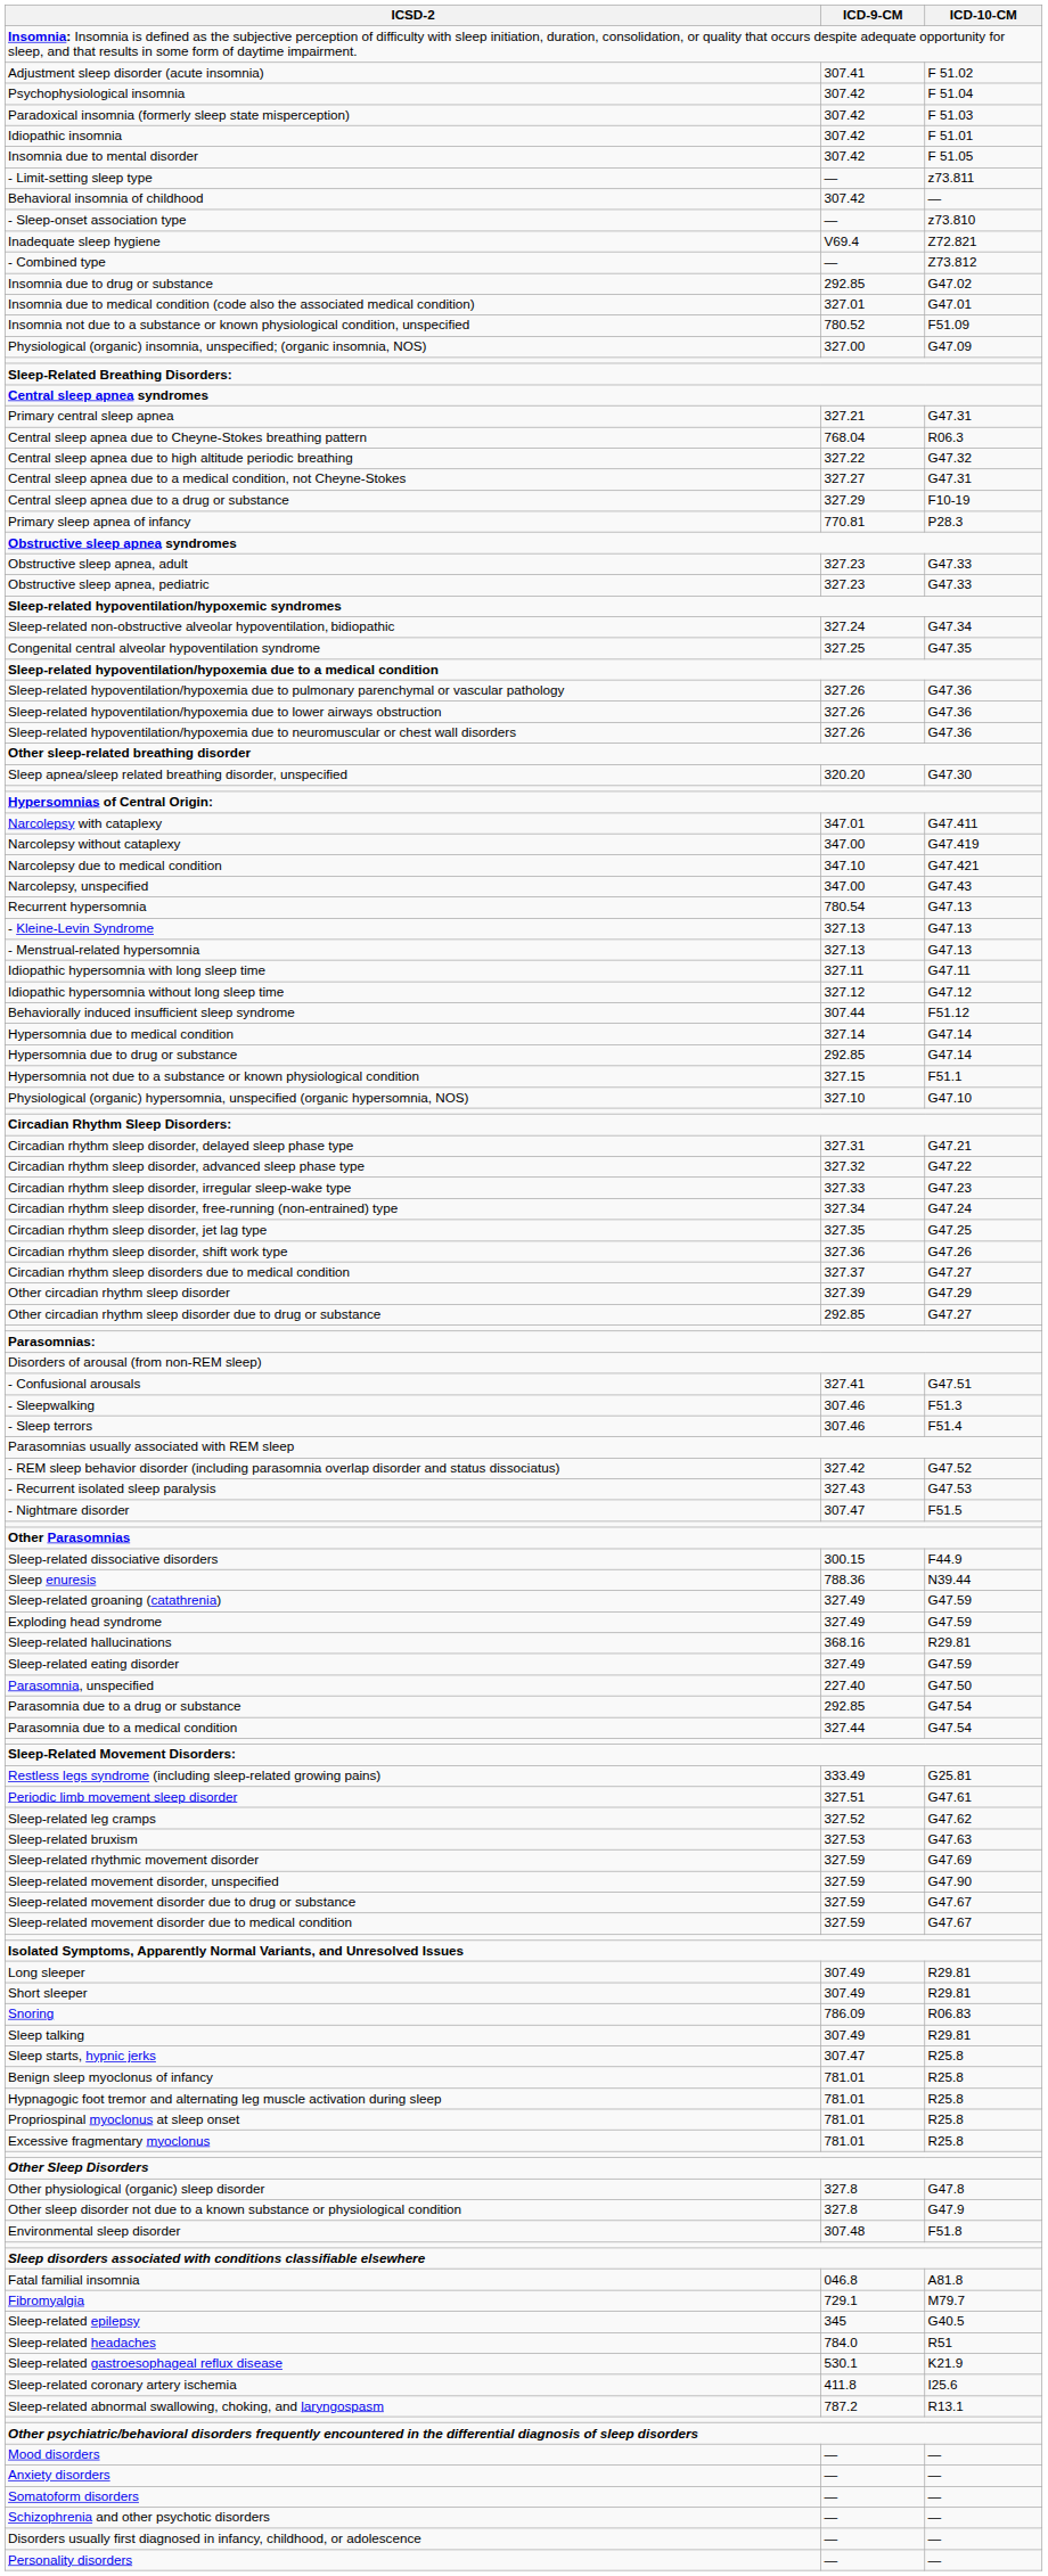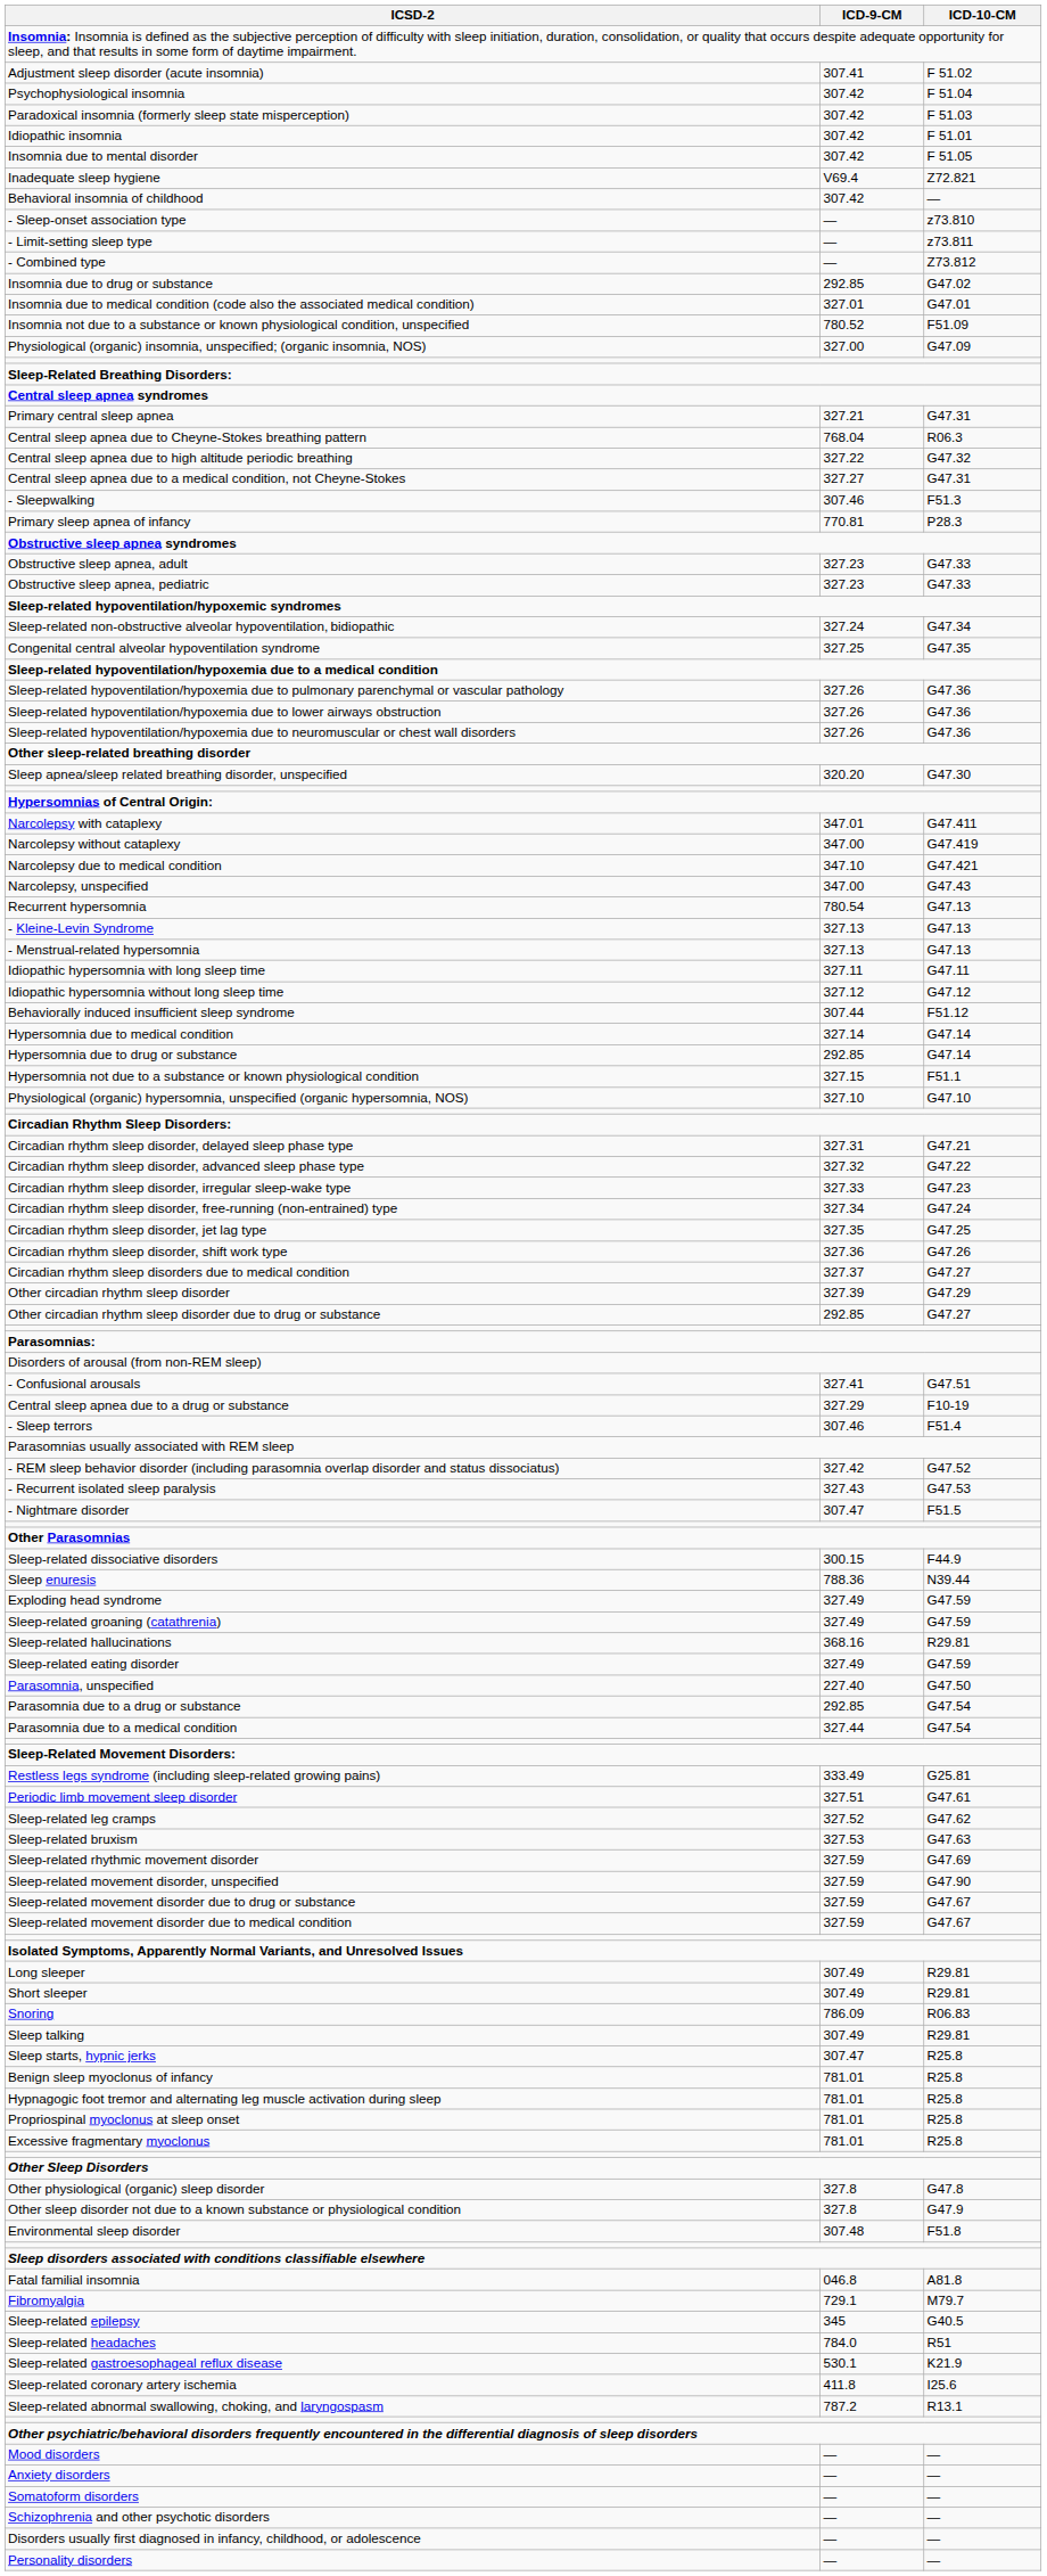rows swapped: Inadequate sleep hygiene <-> - Limit-setting sleep type
rows swapped: Central sleep apnea due to a drug or substance <-> - Sleepwalking
rows swapped: Sleep-related groaning (catathrenia) <-> Exploding head syndrome
